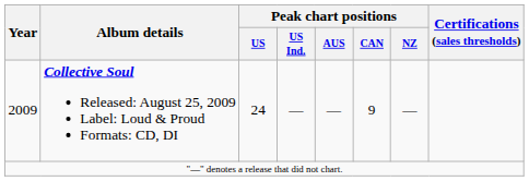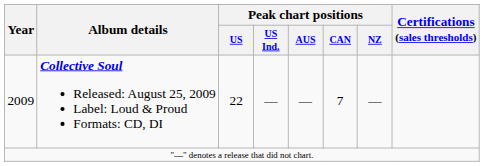2009 | Peak chart positions / US: 24 -> 22
2009 | Peak chart positions / CAN: 9 -> 7
